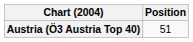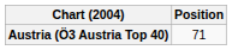Austria (Ö3 Austria Top 40) | Position: 51 -> 71
